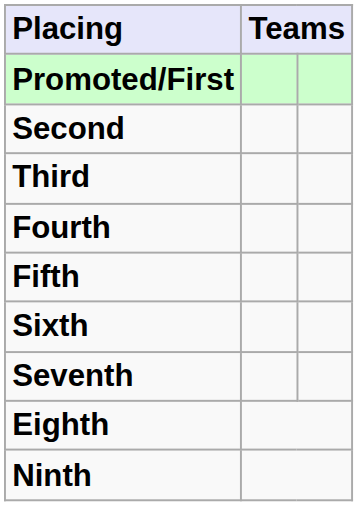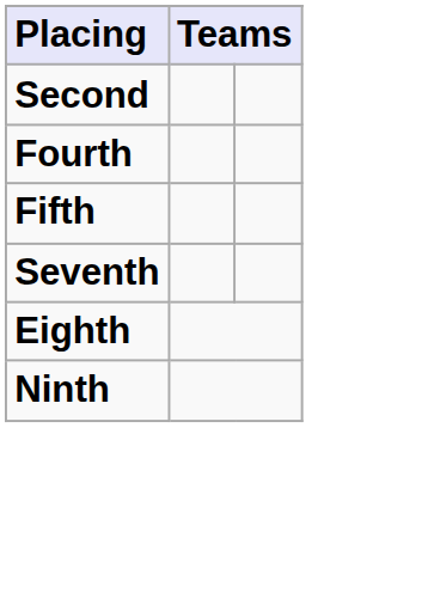- row: Promoted/First
- row: Third
- row: Sixth
